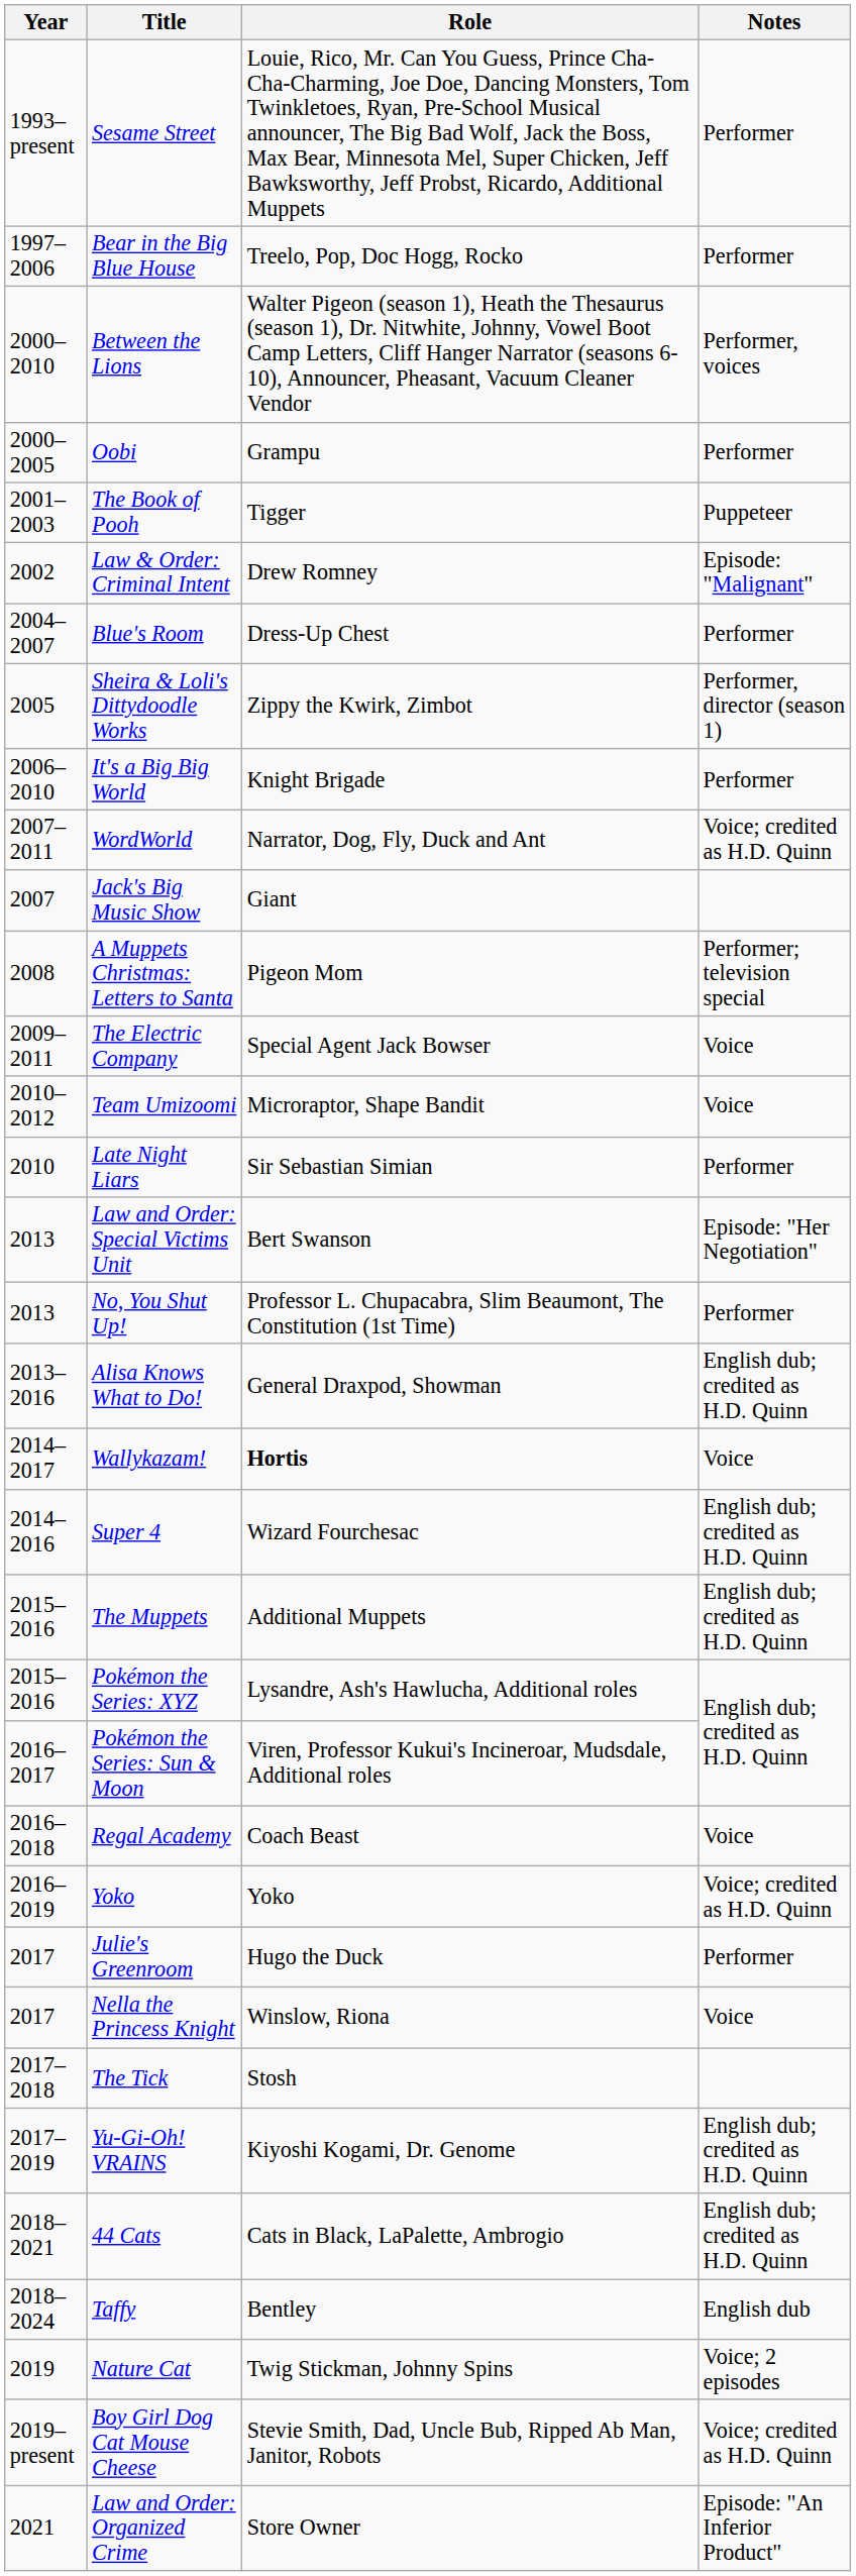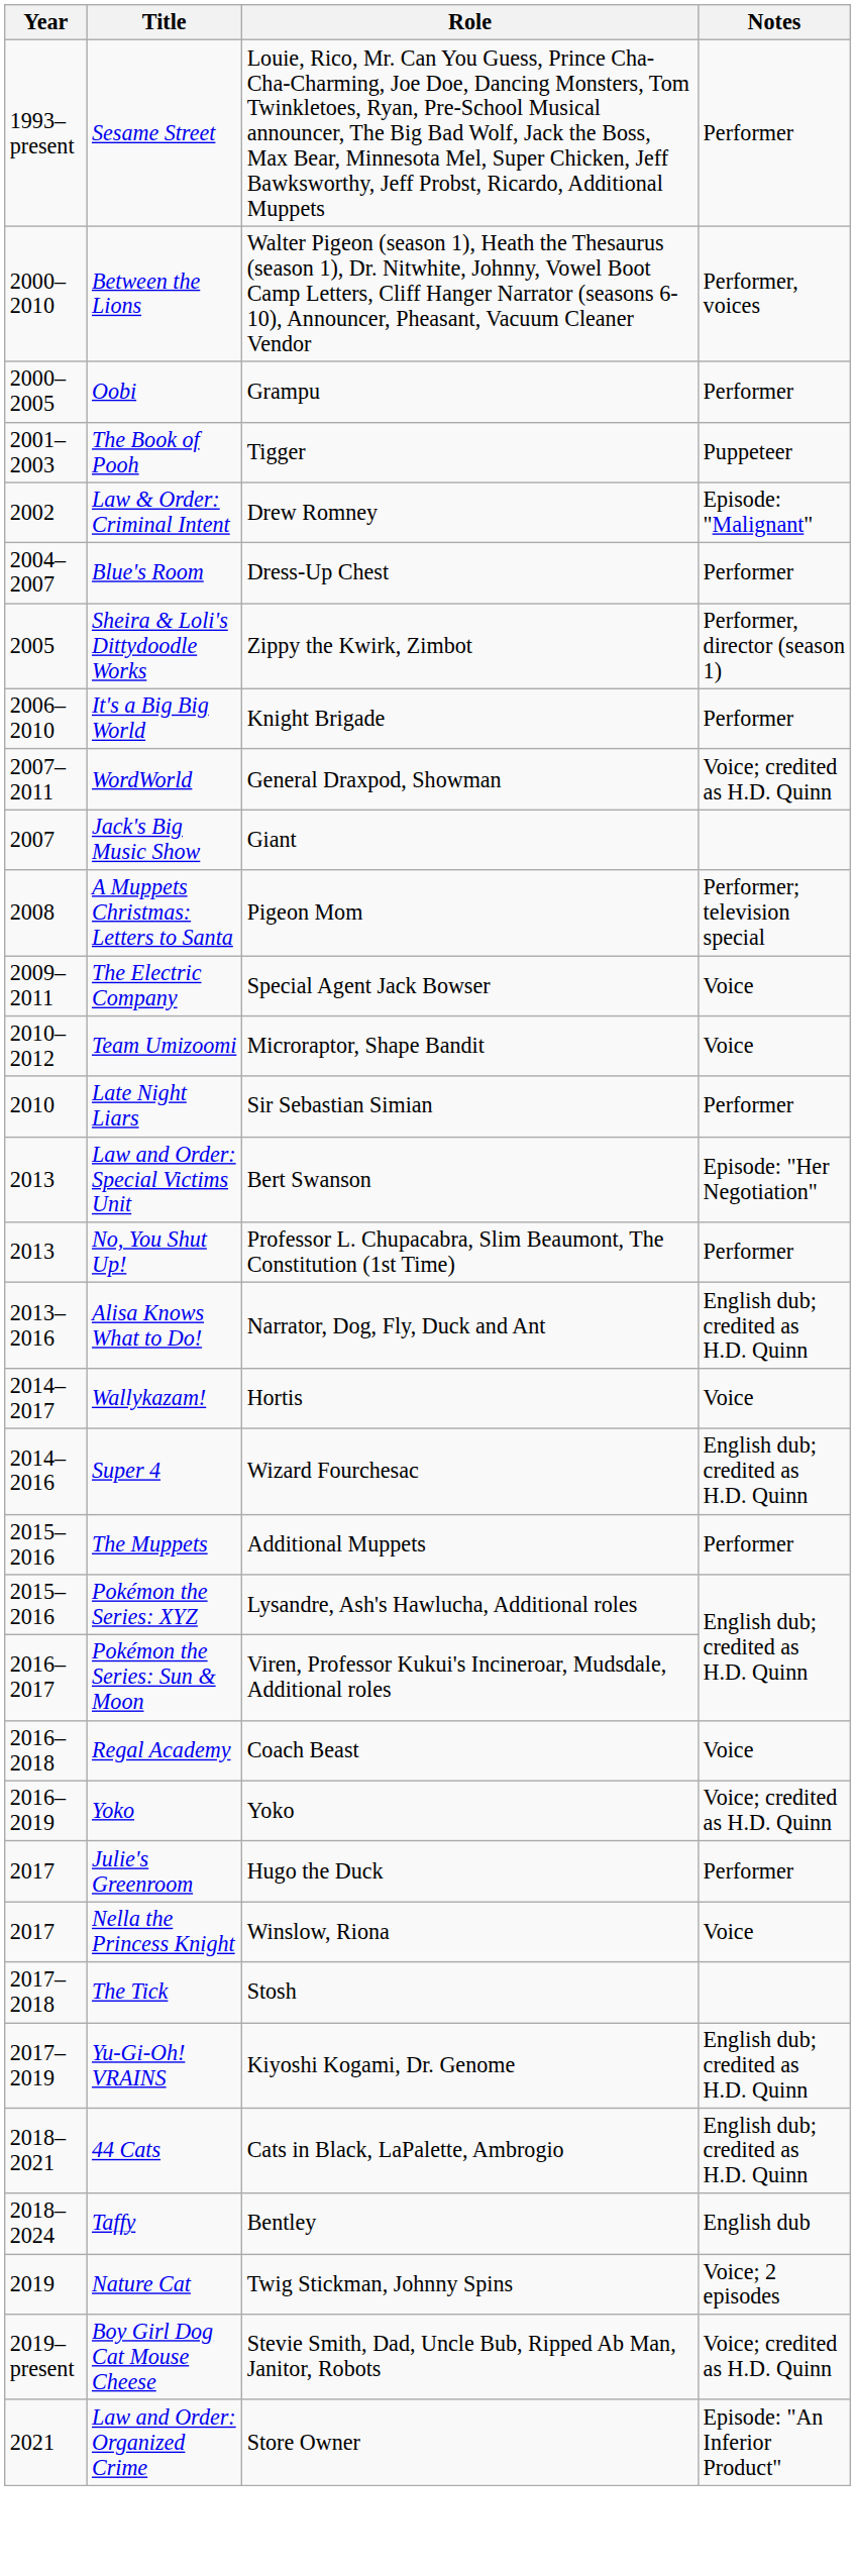- row: 1997–2006 | Bear in the Big Blue House | Treelo, Pop, Doc Hogg, Rocko | Performer
WordWorld | Role: Narrator, Dog, Fly, Duck and Ant -> General Draxpod, Showman
Alisa Knows What to Do! | Role: General Draxpod, Showman -> Narrator, Dog, Fly, Duck and Ant
Wallykazam! | Role: bold -> normal
The Muppets | Notes: English dub; credited as H.D. Quinn -> Performer
